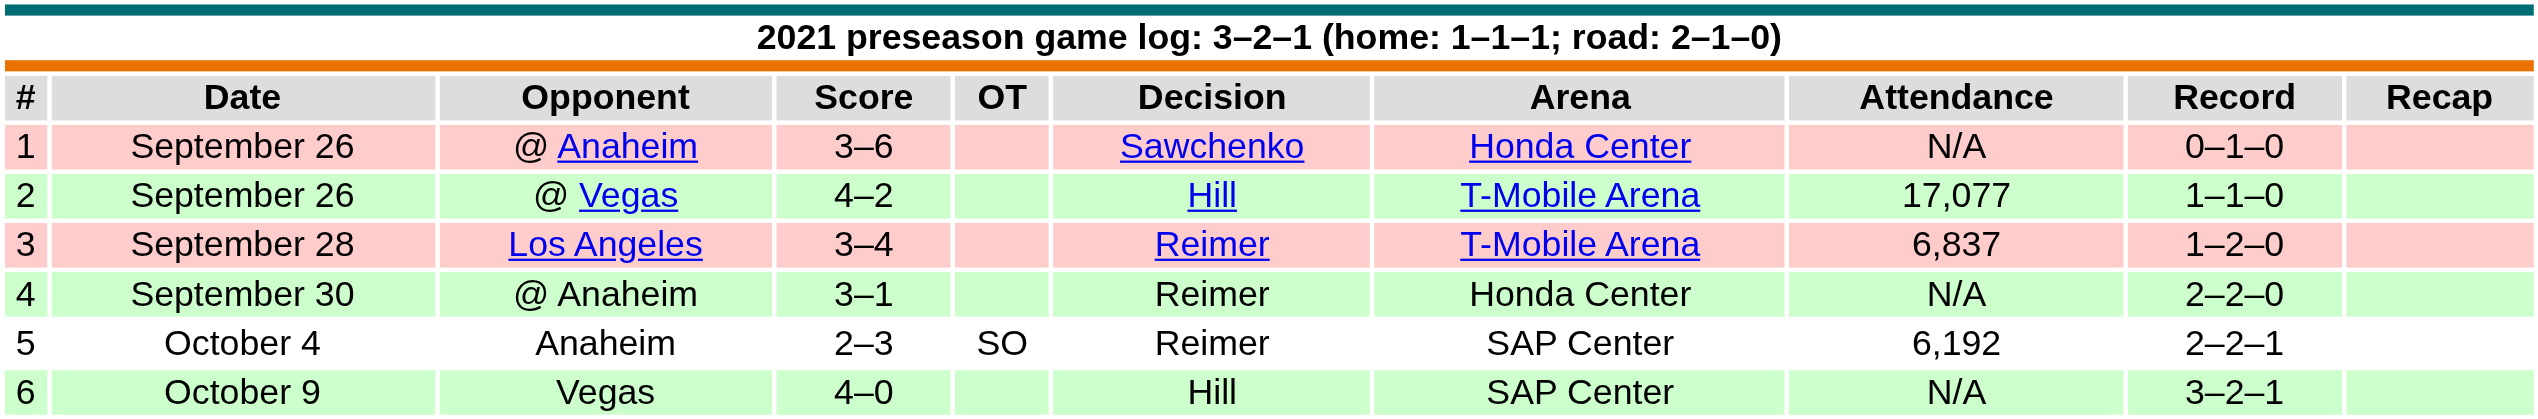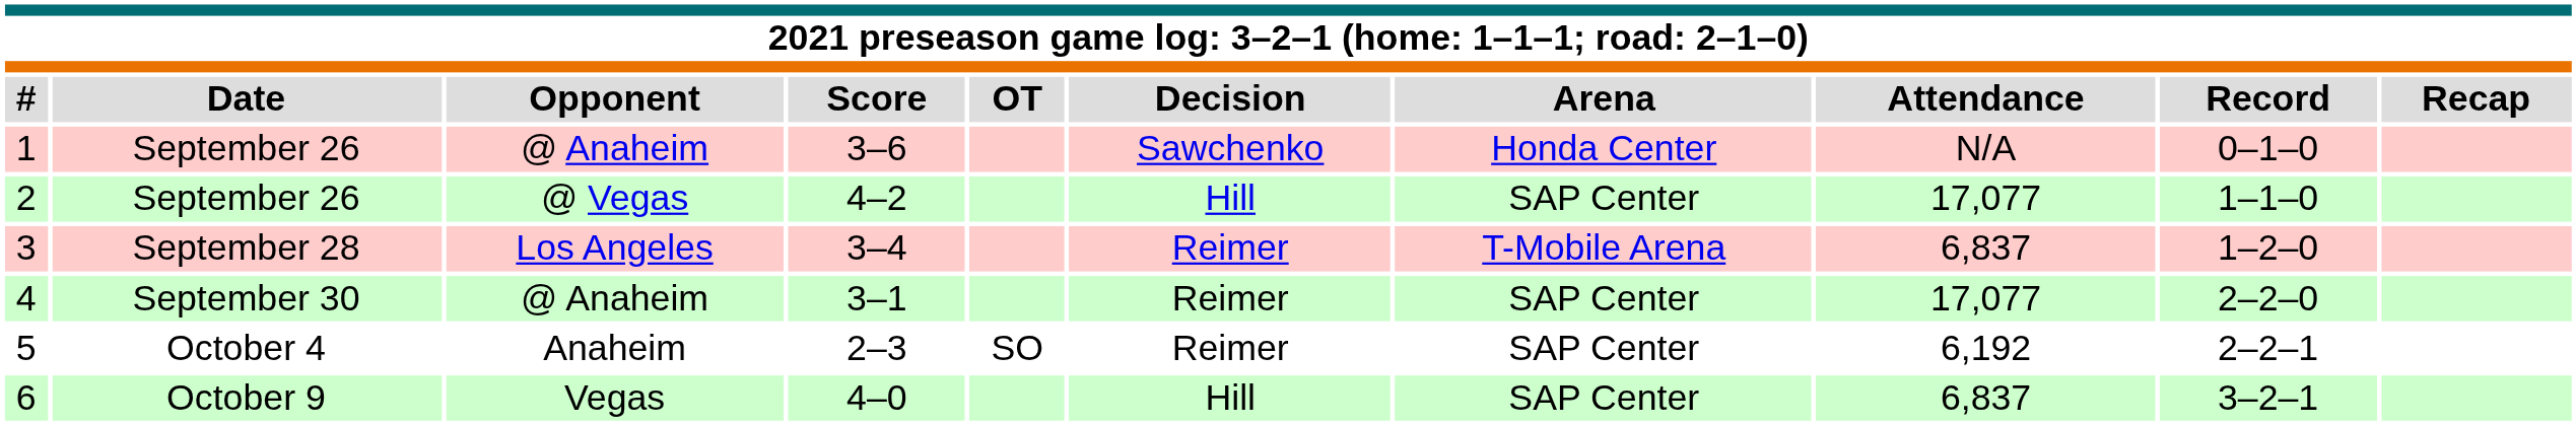2 | Arena: T-Mobile Arena -> SAP Center
4 | Arena: Honda Center -> SAP Center
4 | Attendance: N/A -> 17,077
6 | Attendance: N/A -> 6,837
